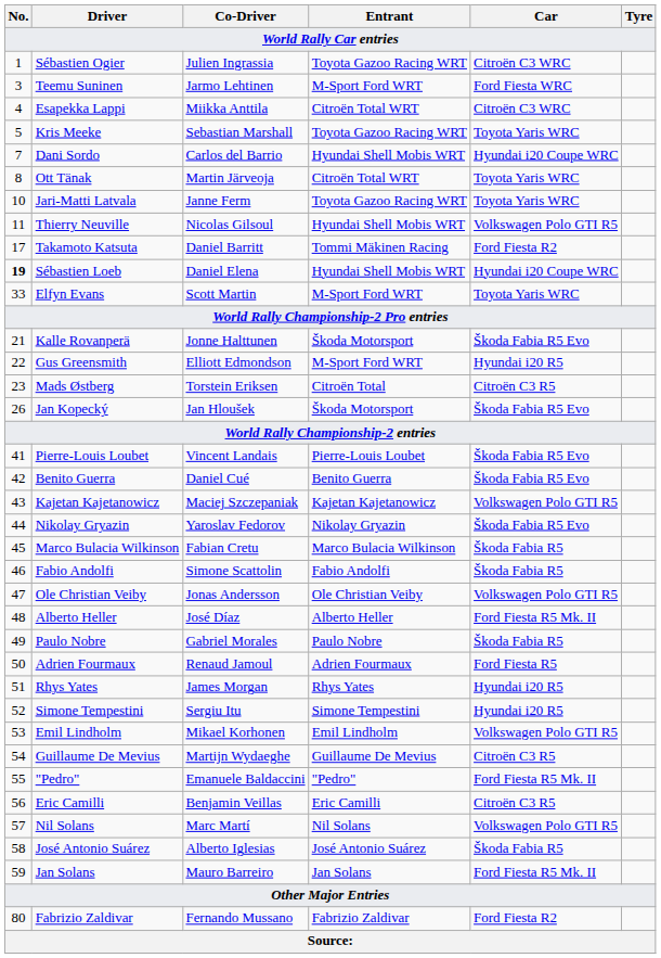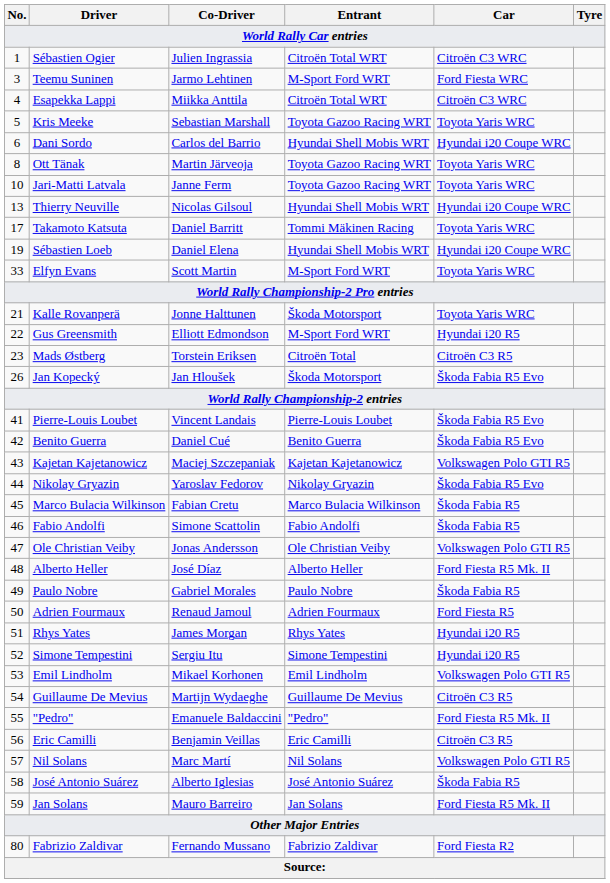Sébastien Ogier | Entrant: Toyota Gazoo Racing WRT -> Citroën Total WRT
Dani Sordo | No.: 7 -> 6
Ott Tänak | Entrant: Citroën Total WRT -> Toyota Gazoo Racing WRT
Thierry Neuville | No.: 11 -> 13
Thierry Neuville | Car: Volkswagen Polo GTI R5 -> Hyundai i20 Coupe WRC
Takamoto Katsuta | Car: Ford Fiesta R2 -> Toyota Yaris WRC
Sébastien Loeb | No.: bold -> normal
Kalle Rovanperä | Car: Škoda Fabia R5 Evo -> Toyota Yaris WRC
